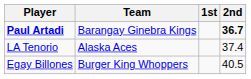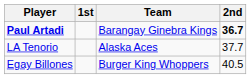columns swapped: Team <-> 1st
LA Tenorio | 2nd: 37.4 -> 37.7
